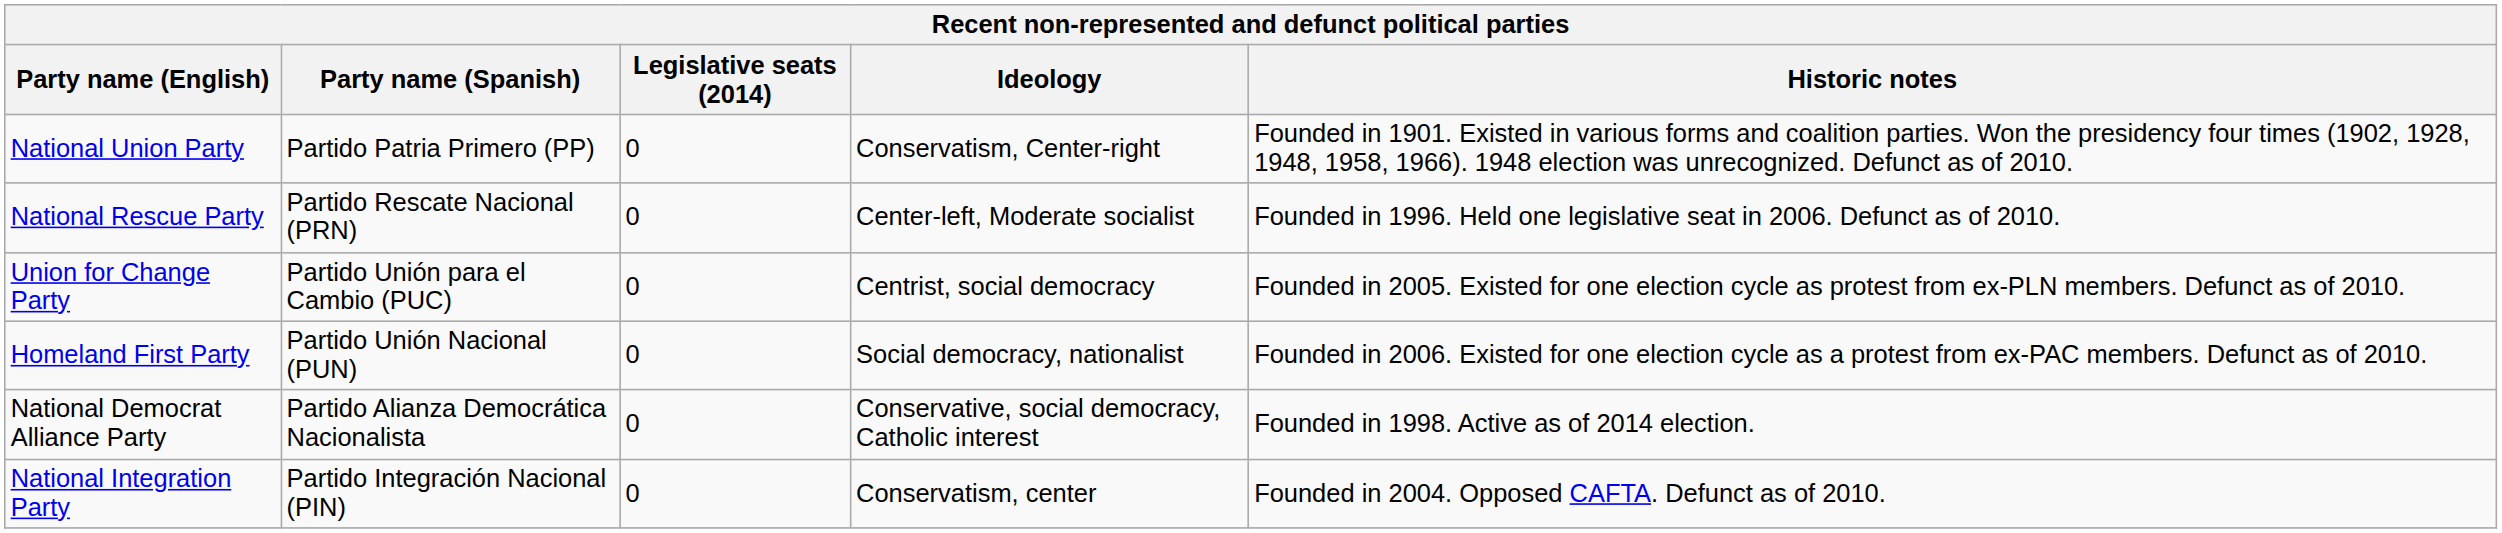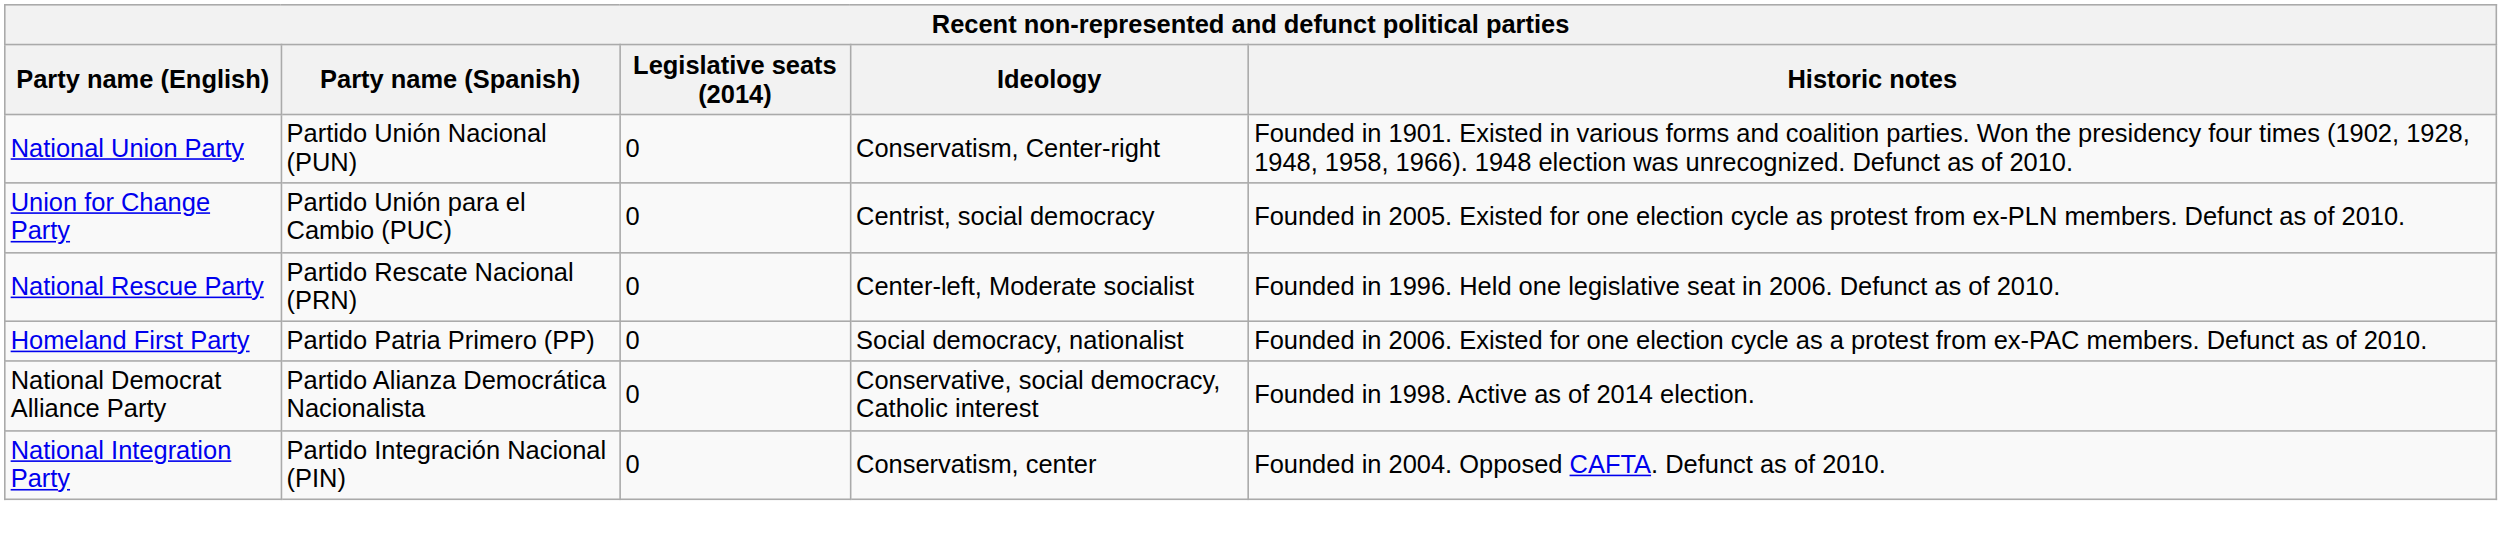National Union Party | Party name (Spanish): Partido Patria Primero (PP) -> Partido Unión Nacional (PUN)
rows swapped: National Rescue Party <-> Union for Change Party
Homeland First Party | Party name (Spanish): Partido Unión Nacional (PUN) -> Partido Patria Primero (PP)
